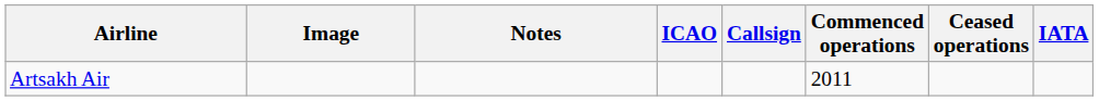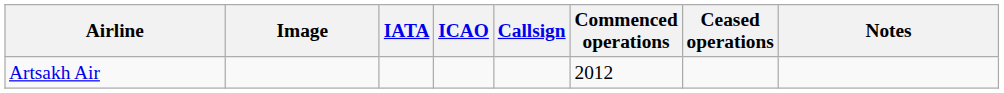columns swapped: IATA <-> Notes
Artsakh Air | Commenced operations: 2011 -> 2012
